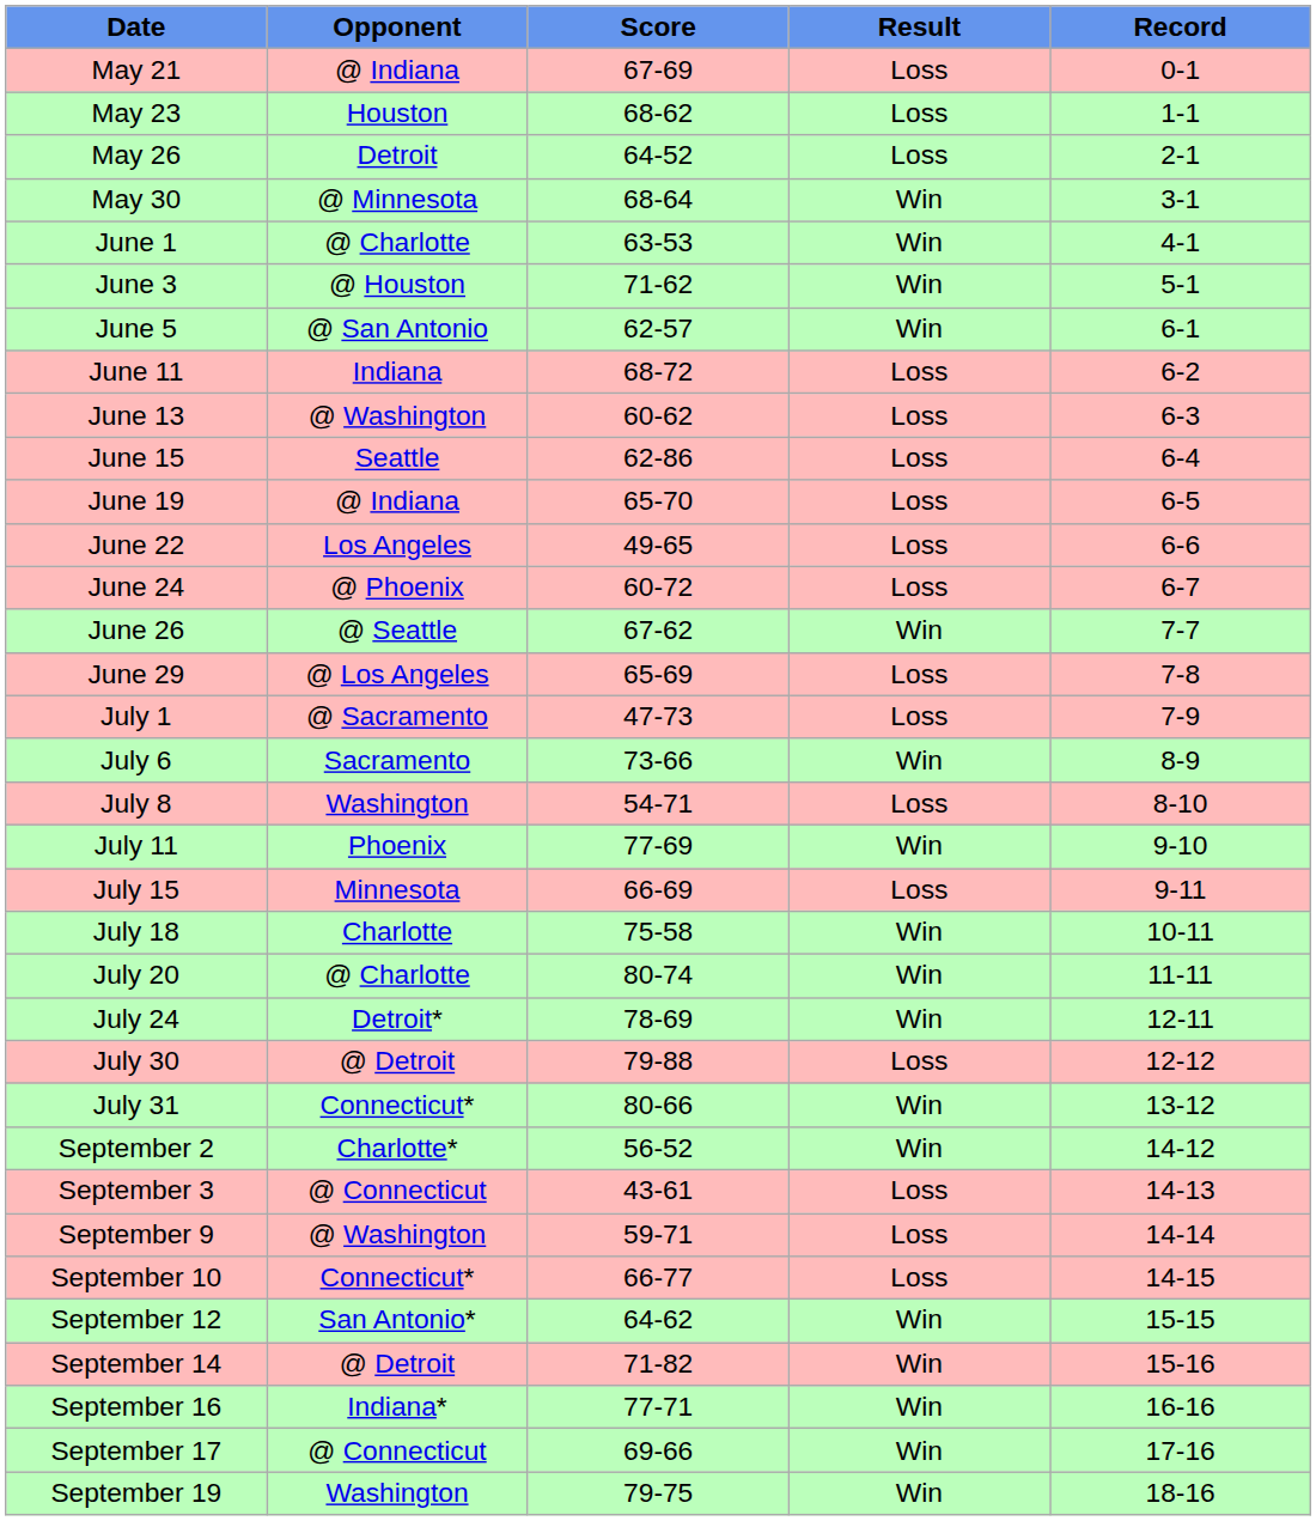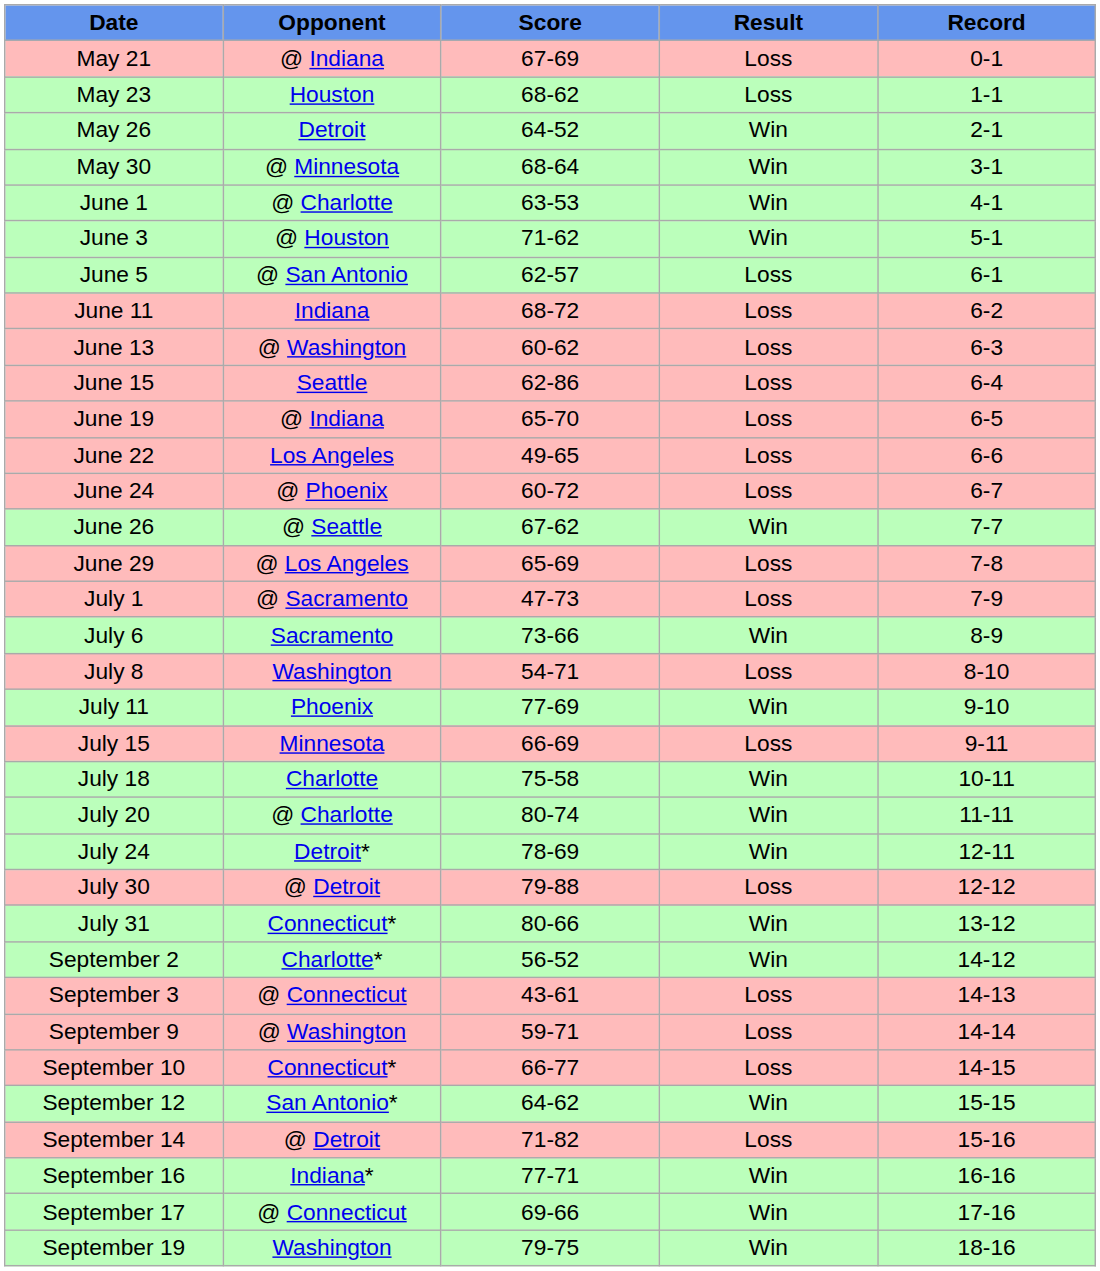May 26 | Result: Loss -> Win
June 5 | Result: Win -> Loss
September 14 | Result: Win -> Loss
